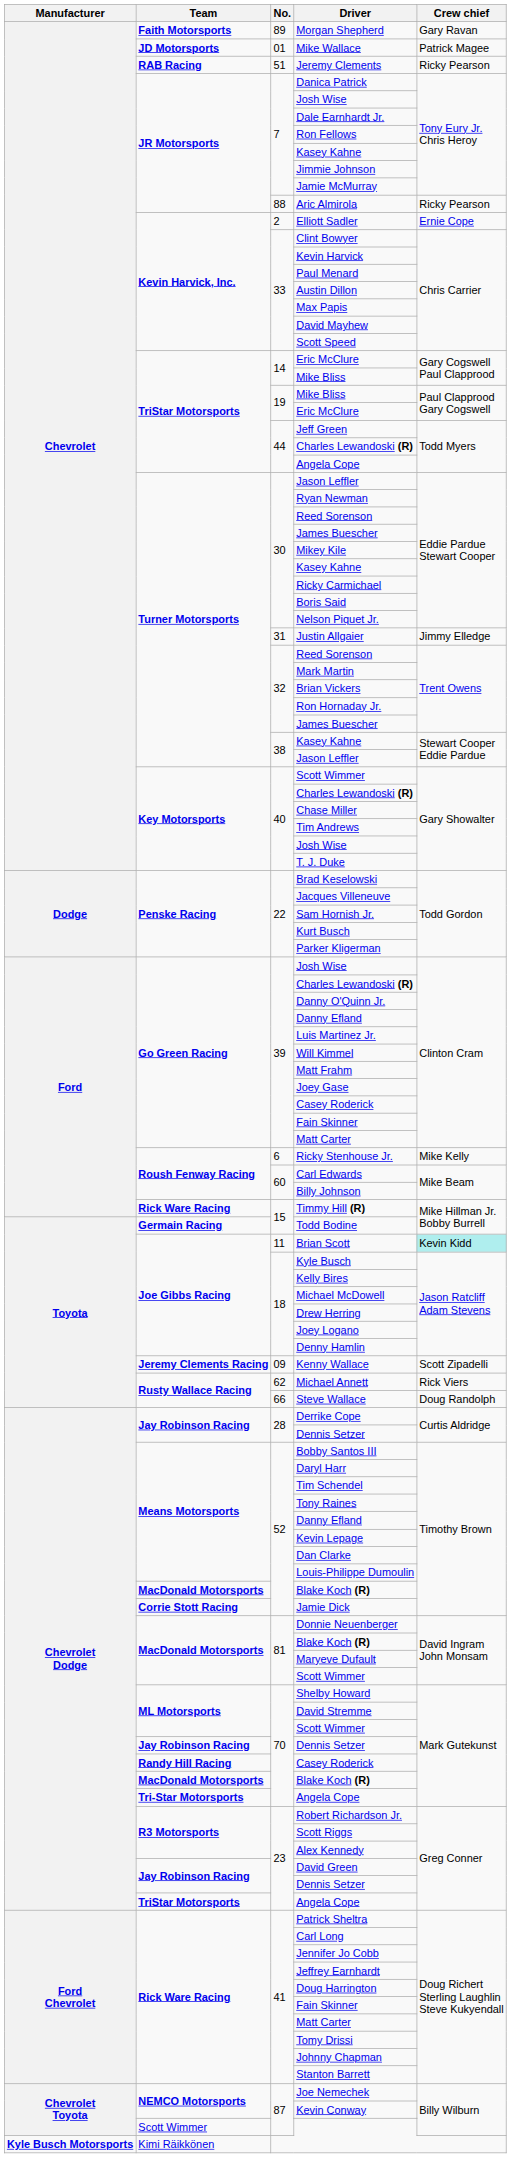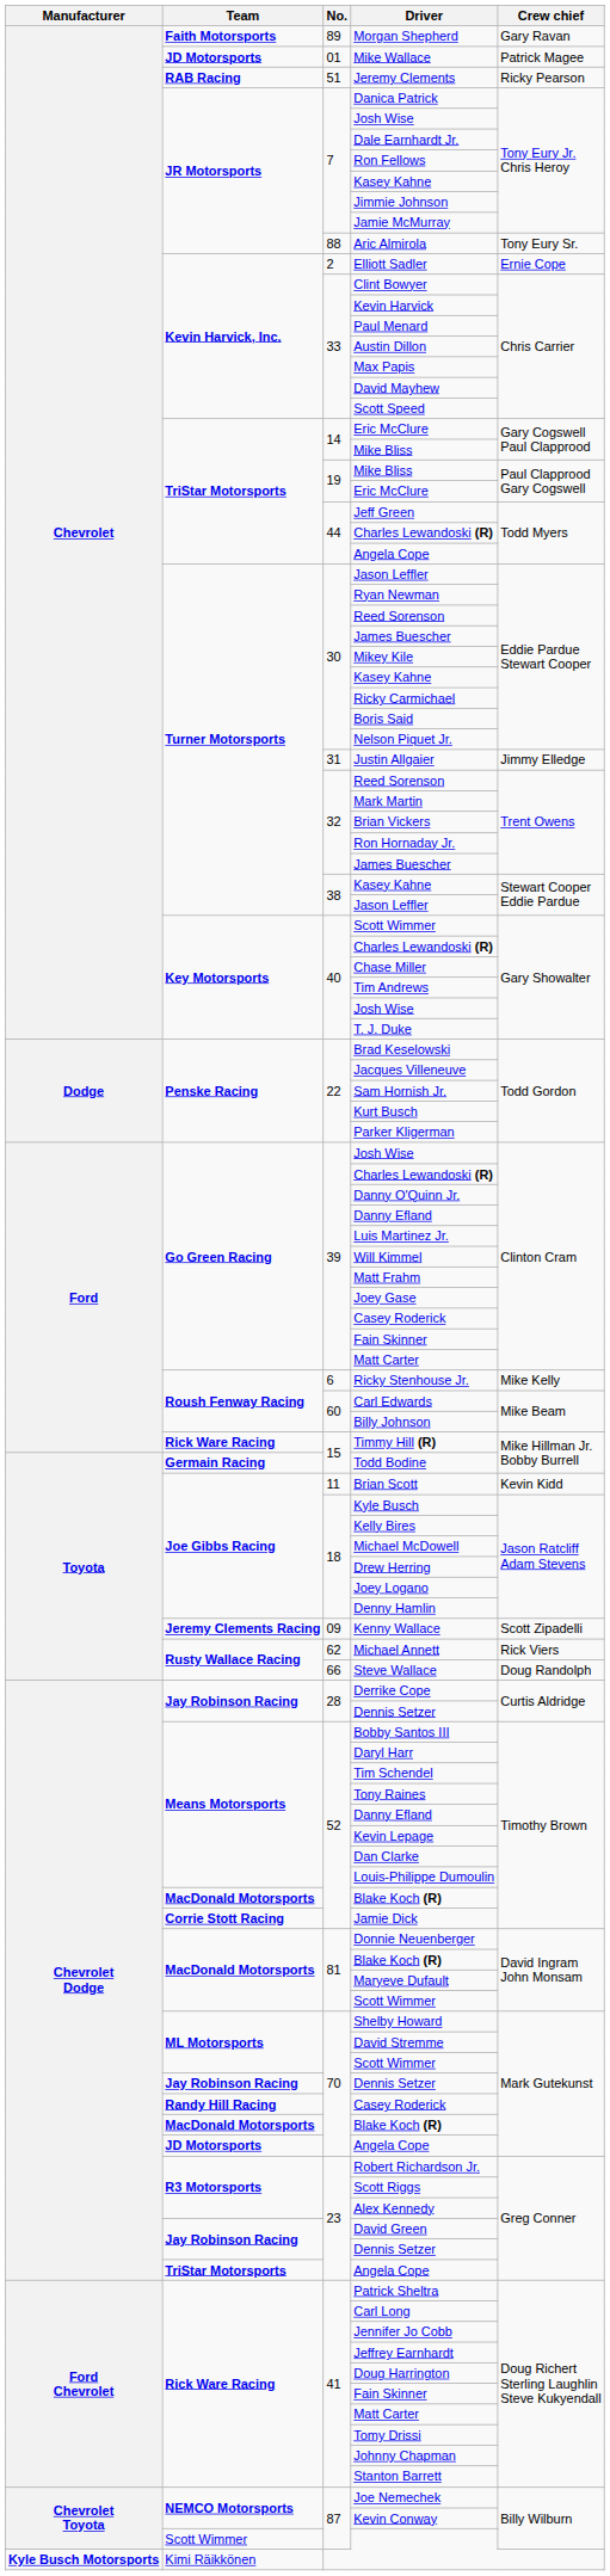Aric Almirola | Crew chief: Ricky Pearson -> Tony Eury Sr.
Brian Scott | Crew chief: paleturquoise background -> no background
70 / Angela Cope | Team: Tri-Star Motorsports -> JD Motorsports
